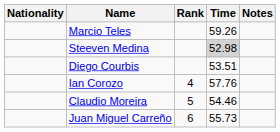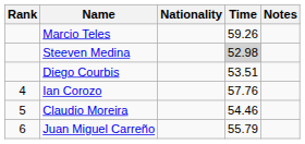columns swapped: Rank <-> Nationality
Juan Miguel Carreño | Time: 55.73 -> 55.79
